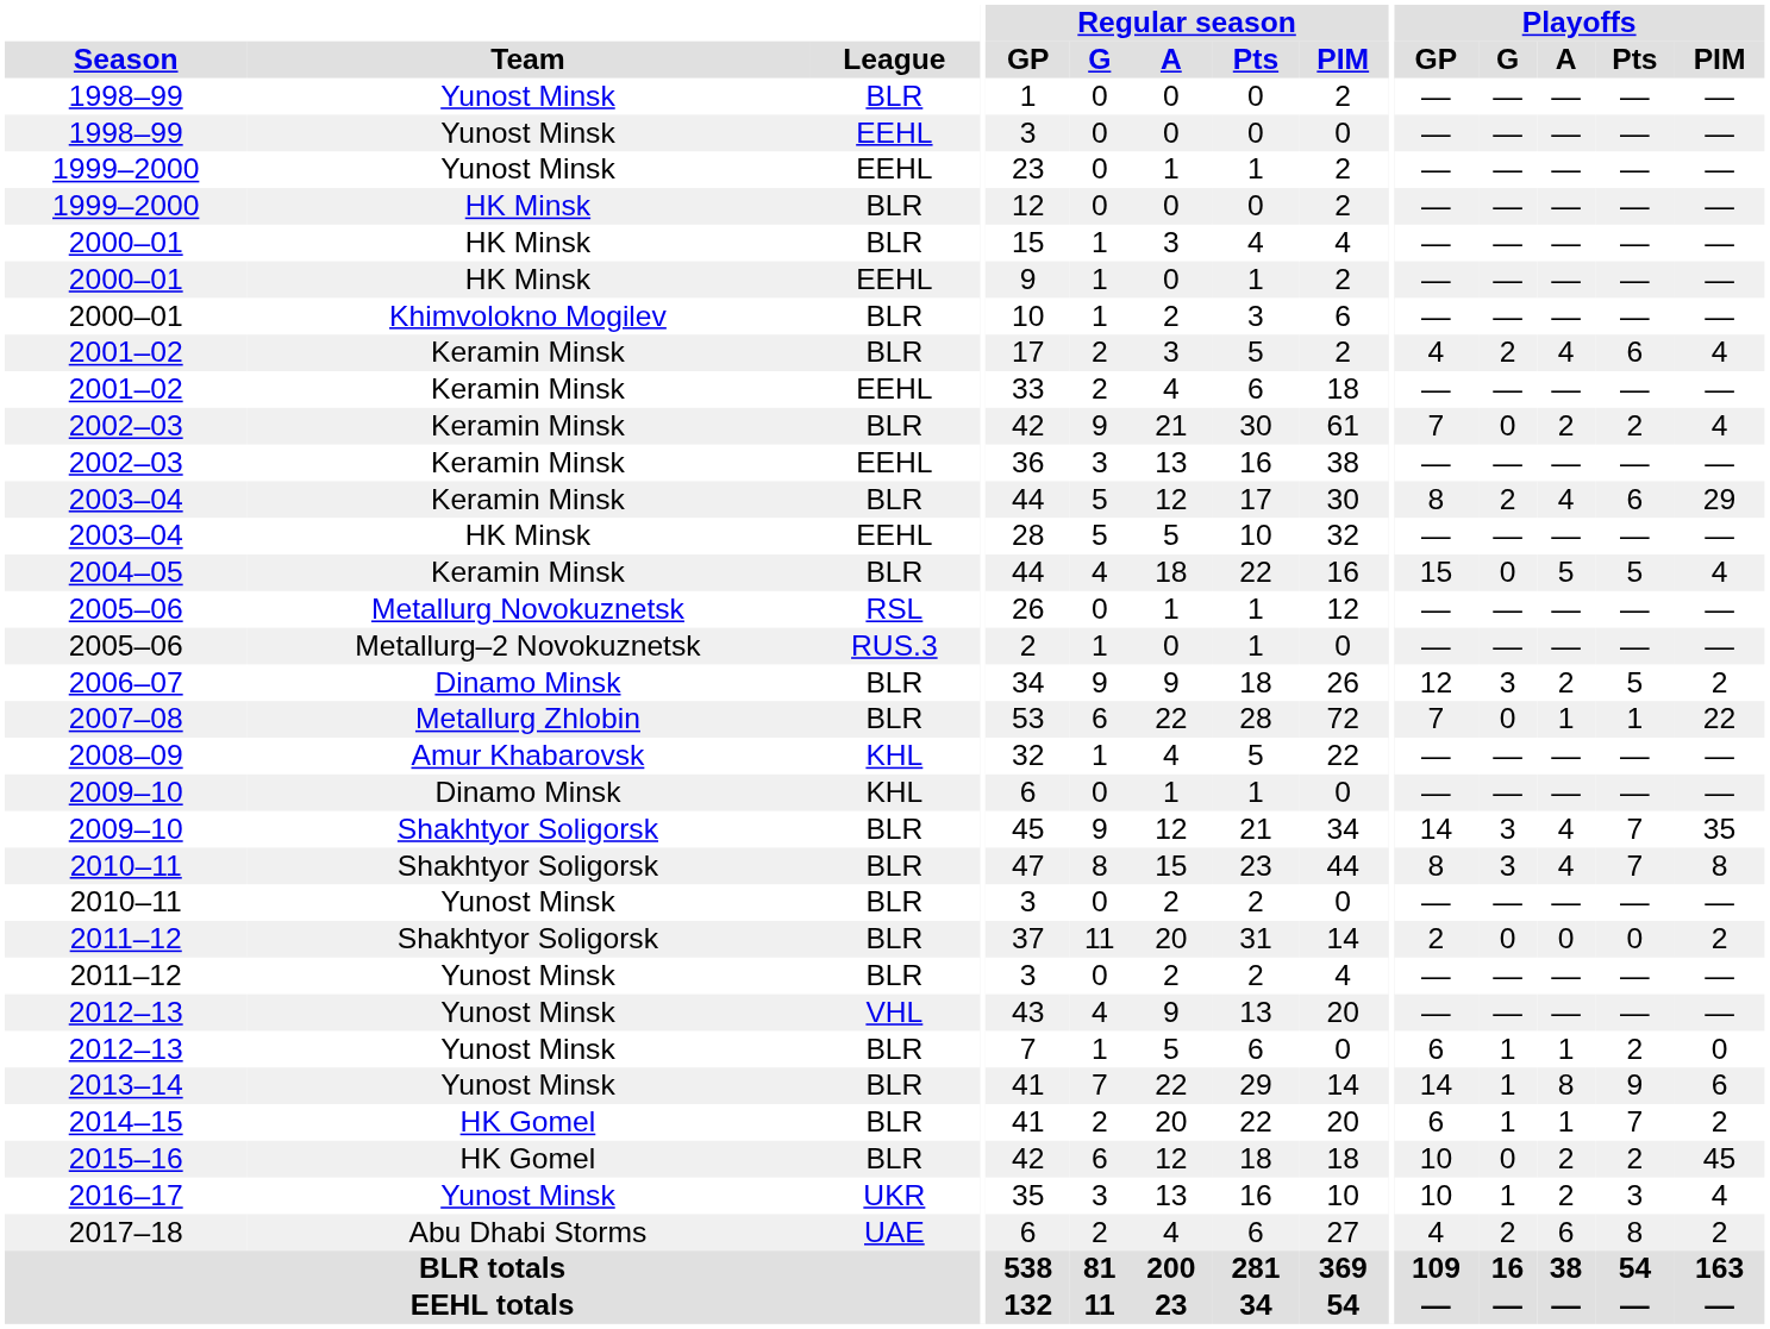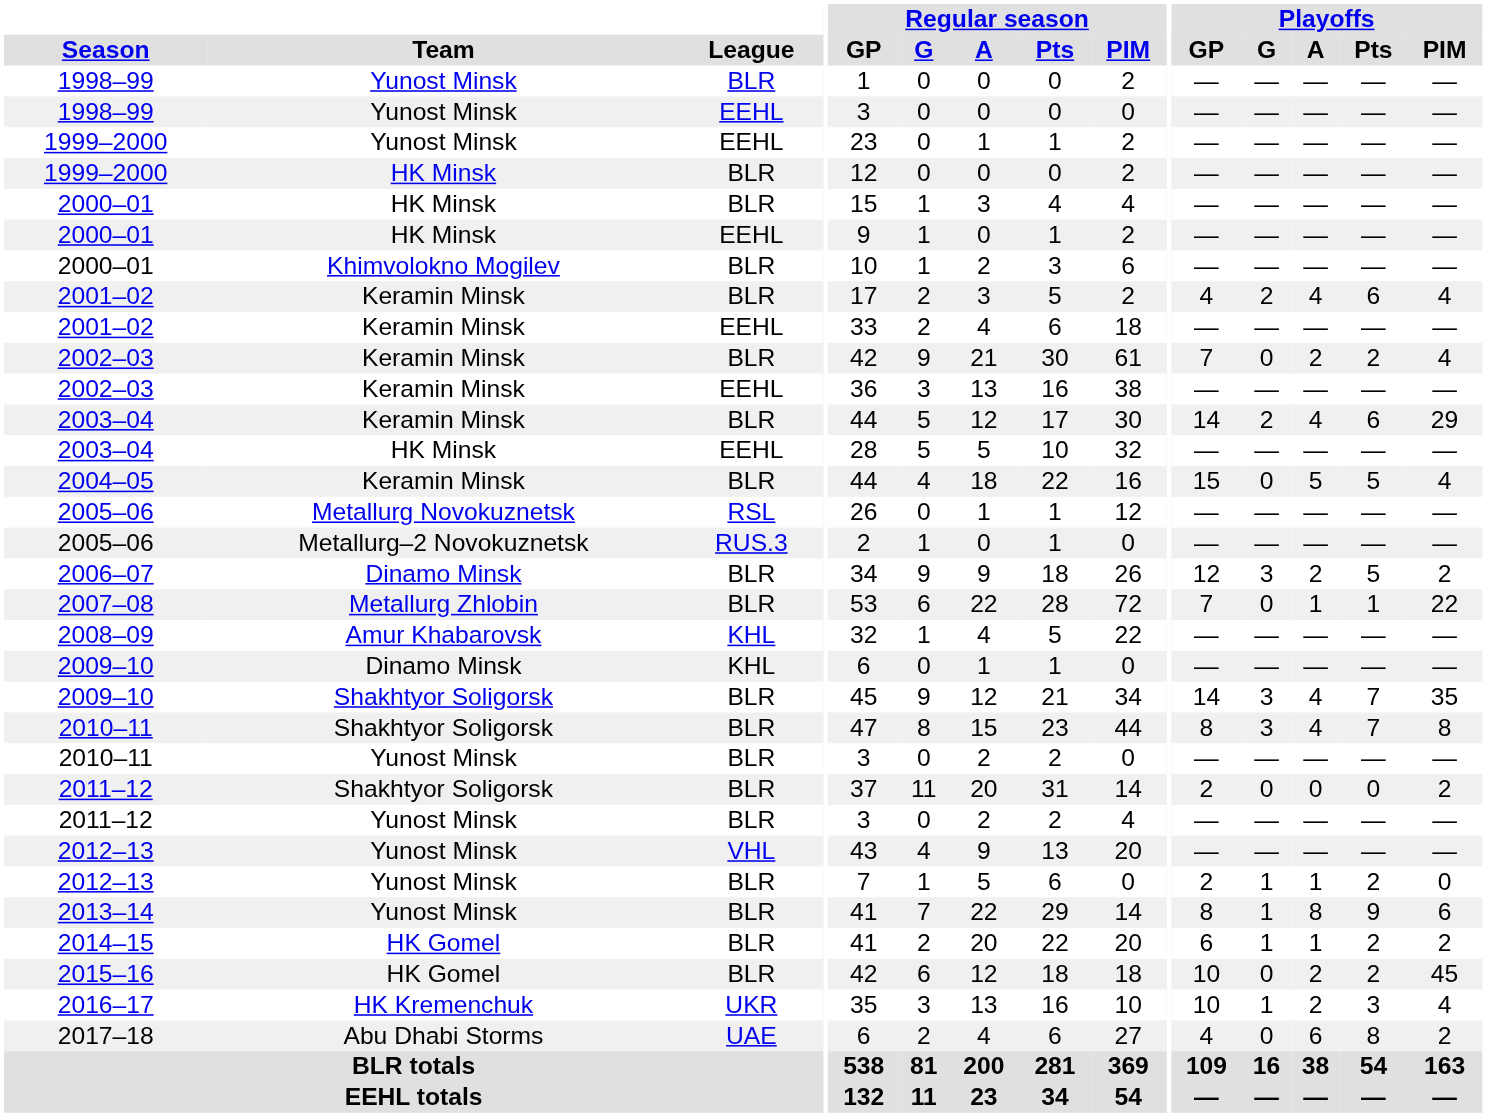2003–04 / BLR | Playoffs / GP: 8 -> 14
2012–13 / BLR | Playoffs / GP: 6 -> 2
2013–14 | Playoffs / GP: 14 -> 8
2014–15 | Playoffs / Pts: 7 -> 2
2016–17 | Team: Yunost Minsk -> HK Kremenchuk
2017–18 | Playoffs / G: 2 -> 0
